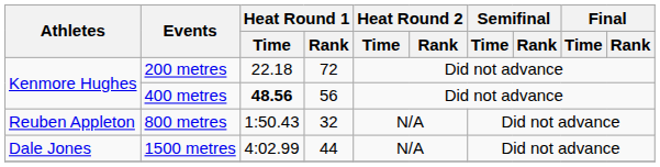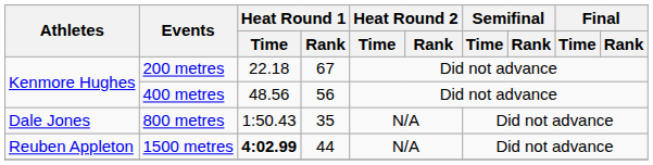200 metres | Heat Round 1 / Rank: 72 -> 67
400 metres | Heat Round 1 / Time: bold -> normal
800 metres | Athletes: Reuben Appleton -> Dale Jones
800 metres | Heat Round 1 / Rank: 32 -> 35
1500 metres | Athletes: Dale Jones -> Reuben Appleton
1500 metres | Heat Round 1 / Time: normal -> bold
